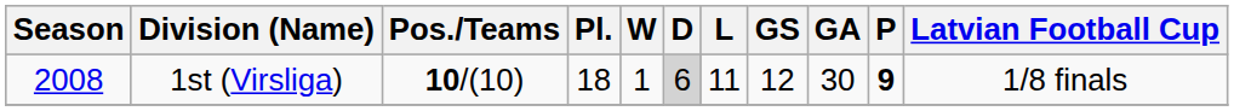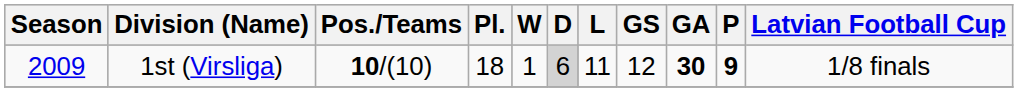1st (Virsliga) | Season: 2008 -> 2009
1st (Virsliga) | GA: normal -> bold
